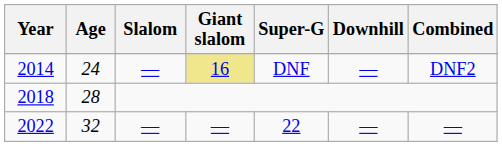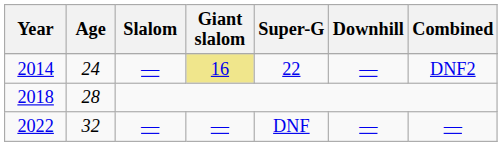2014 | Super-G: DNF -> 22
2022 | Super-G: 22 -> DNF
